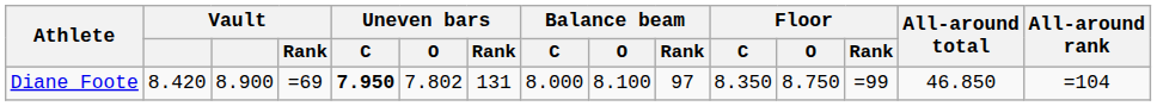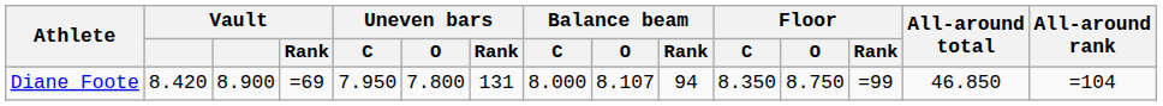Diane Foote | Uneven bars / C: bold -> normal
Diane Foote | Uneven bars / O: 7.802 -> 7.800
Diane Foote | Balance beam / O: 8.100 -> 8.107
Diane Foote | Balance beam / Rank: 97 -> 94
